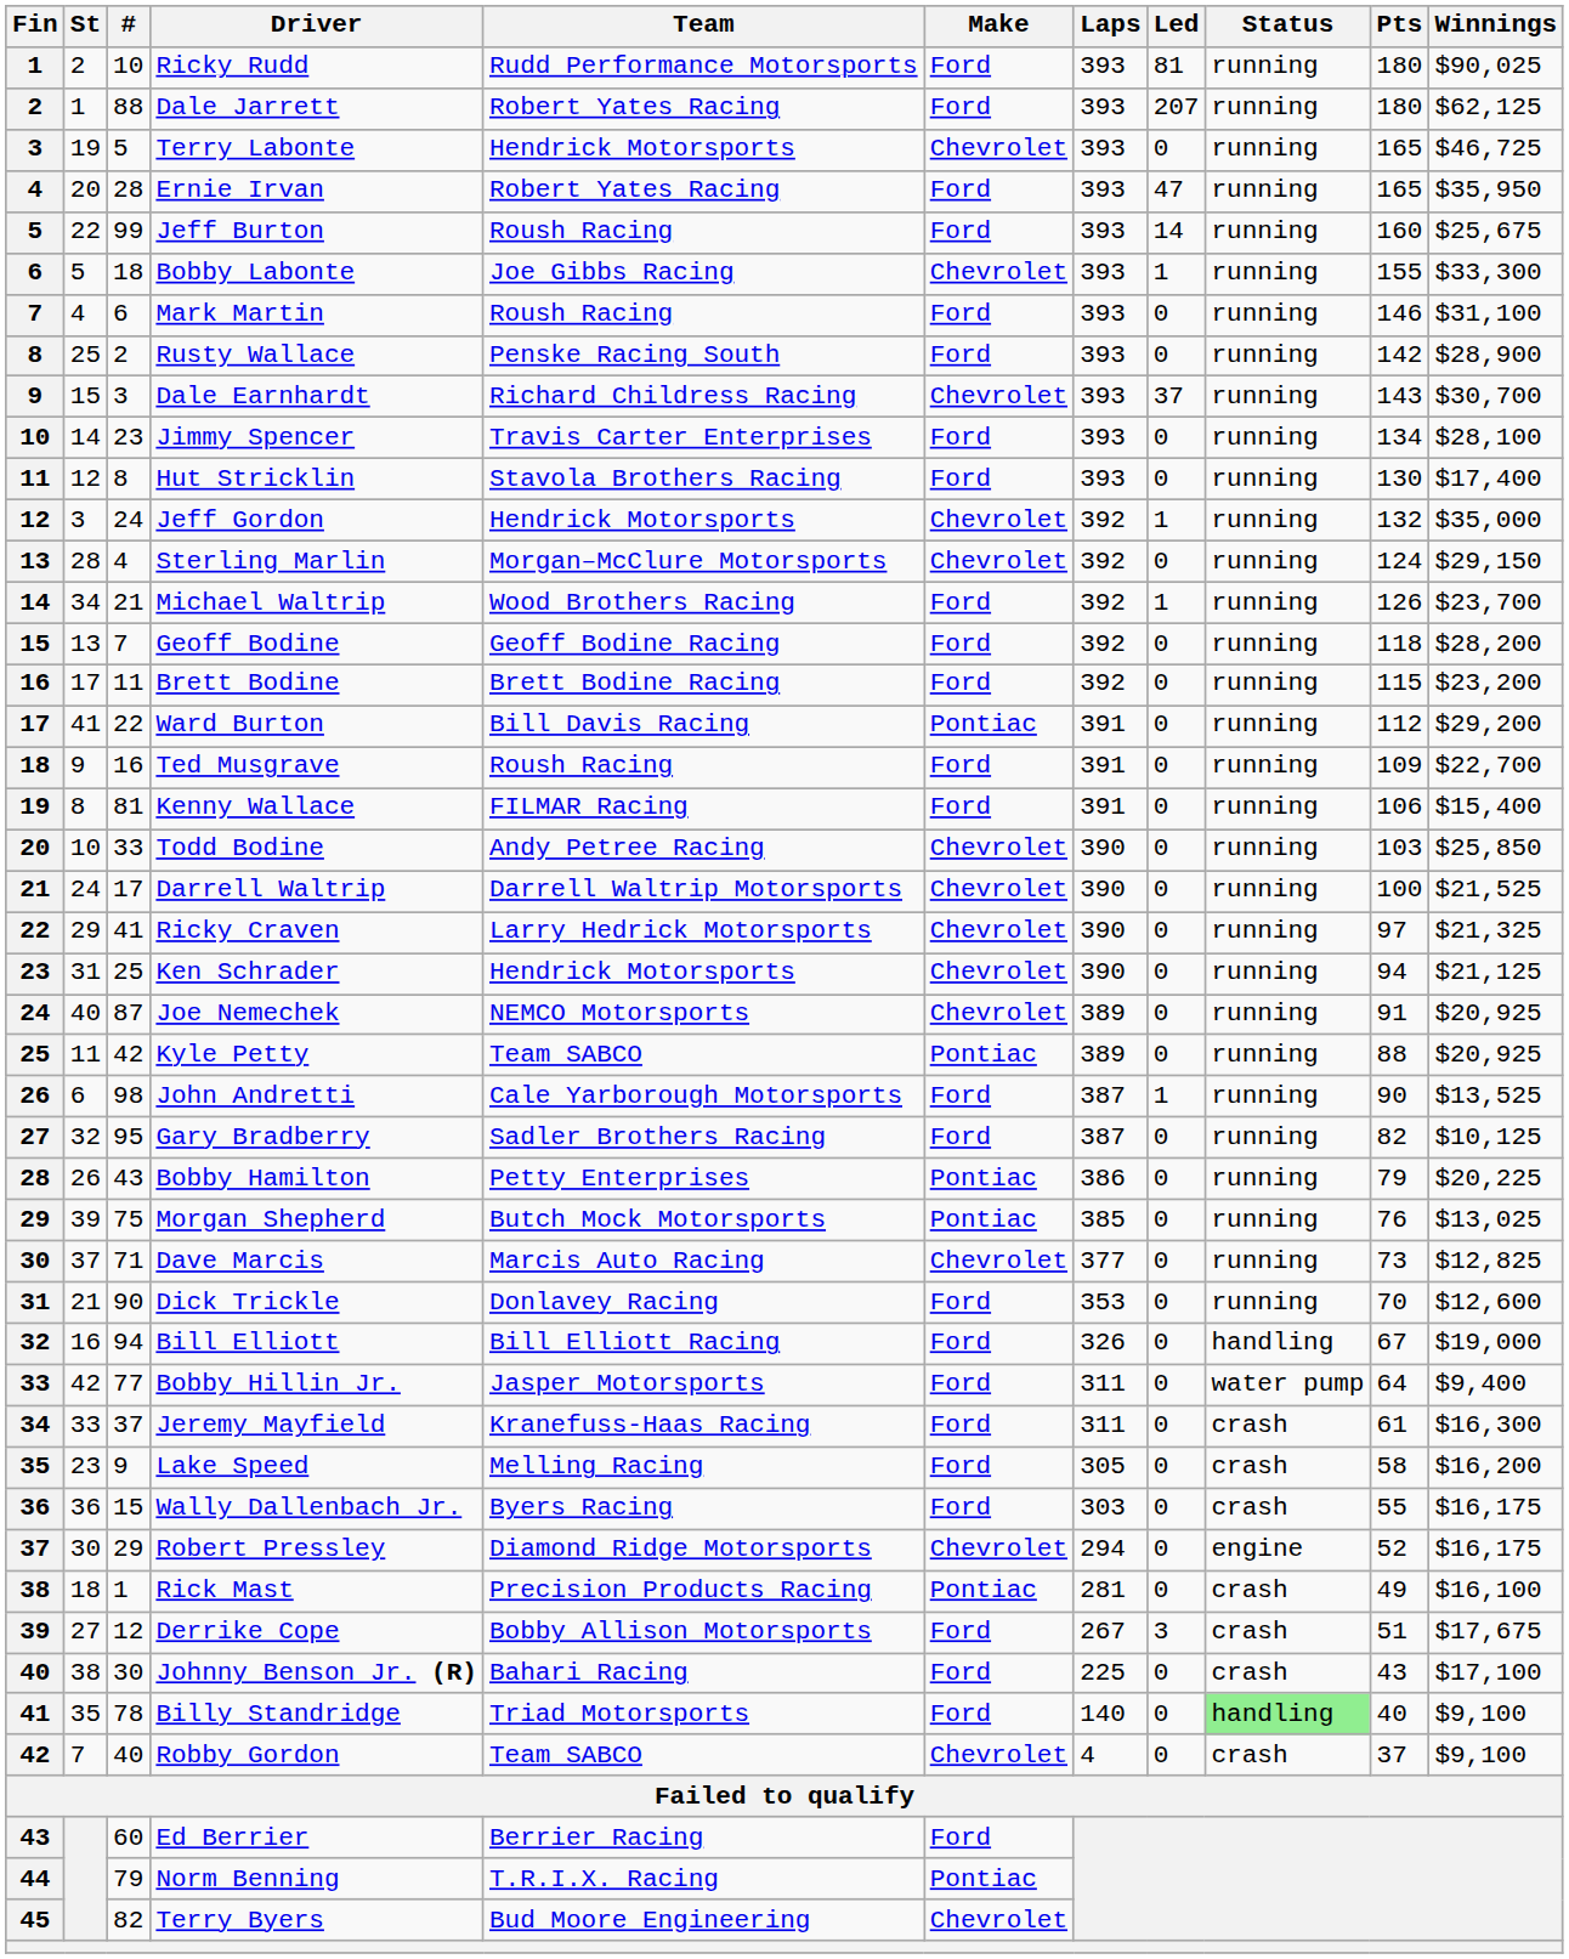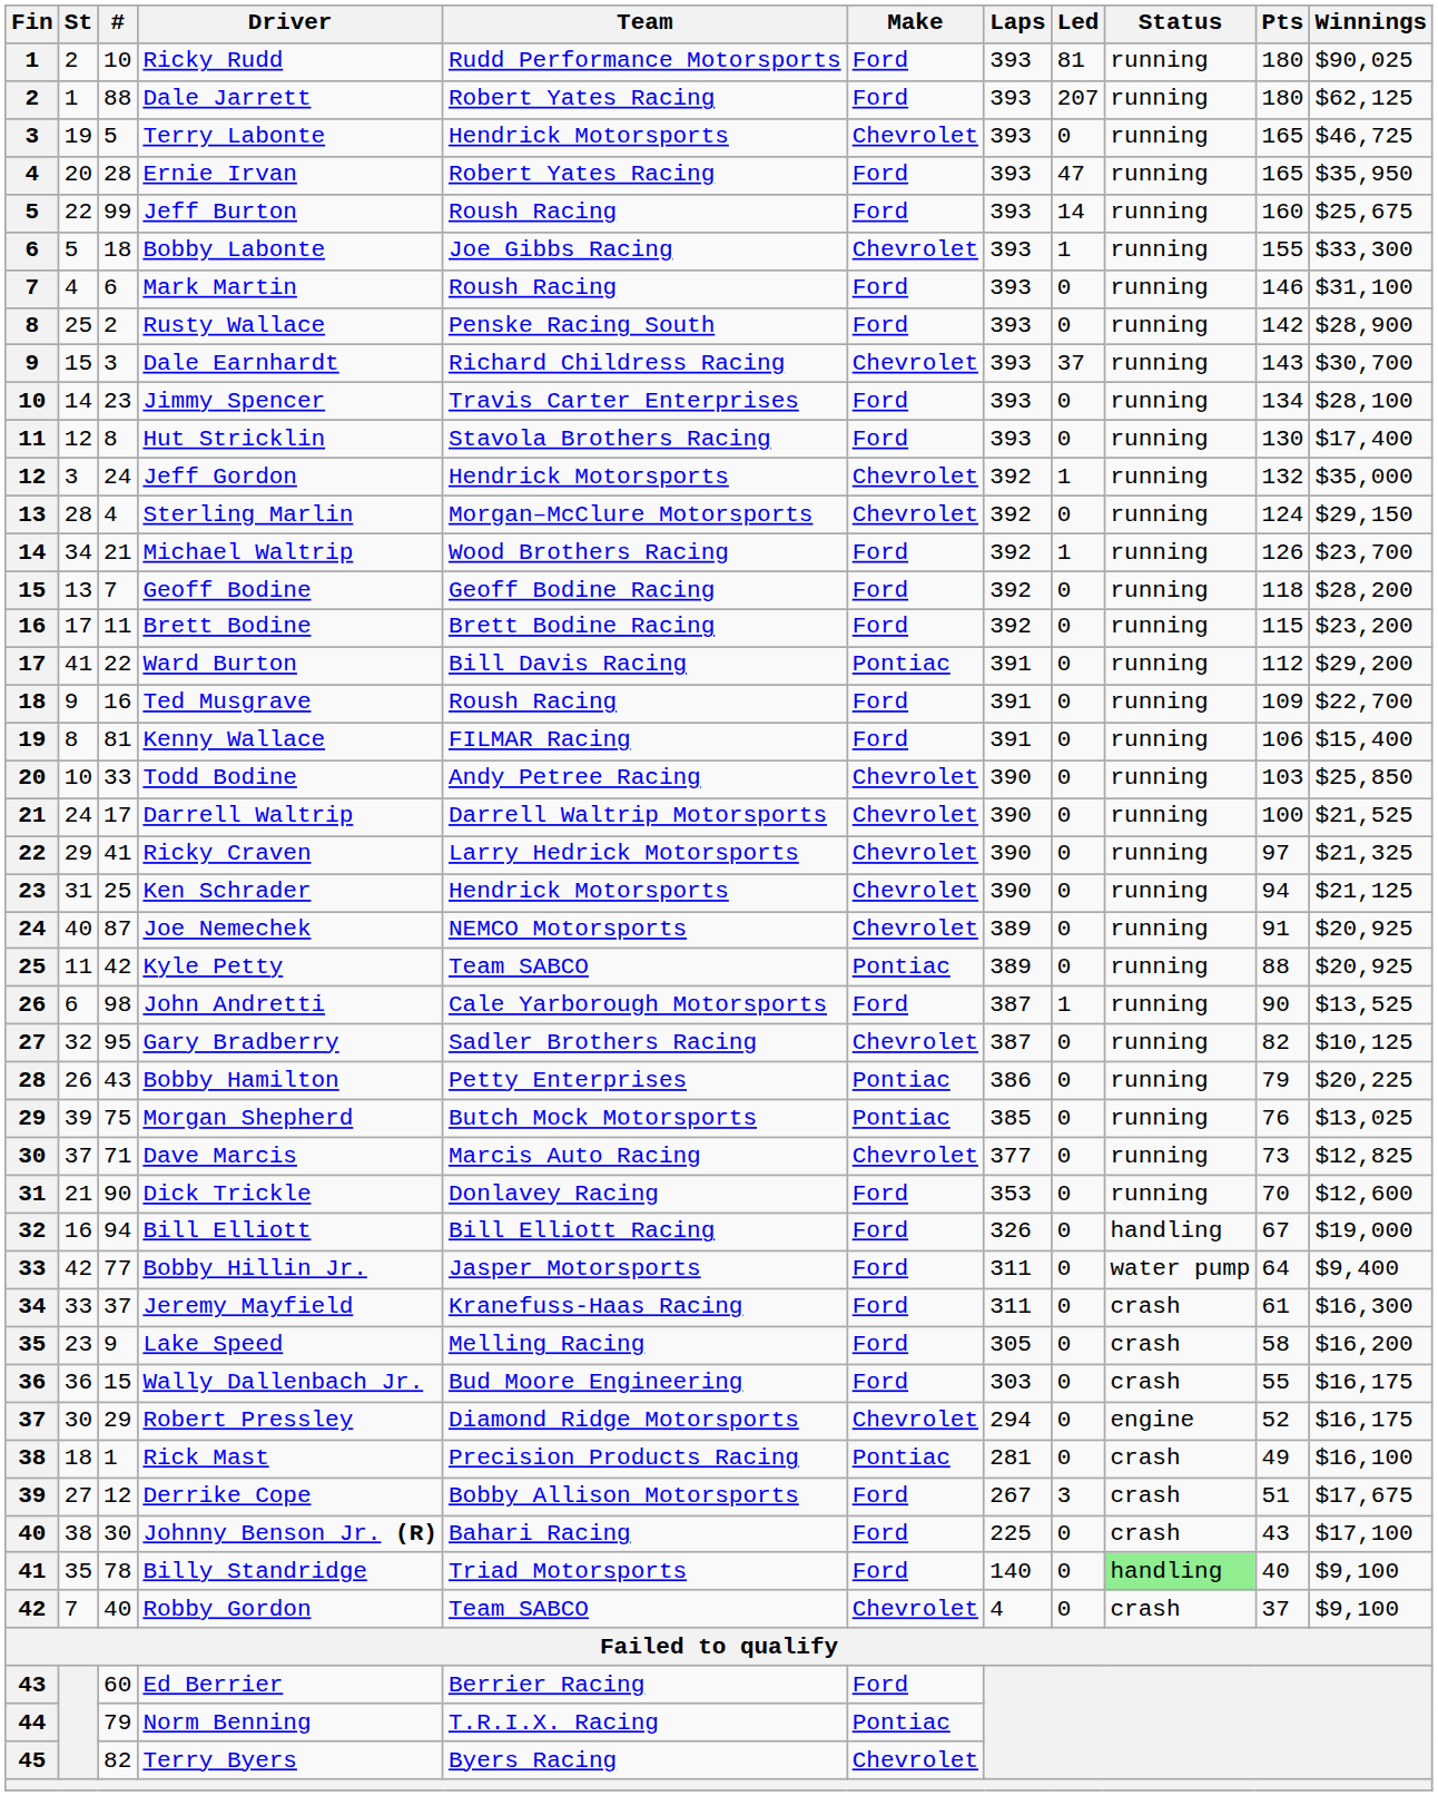Gary Bradberry | Make: Ford -> Chevrolet
Wally Dallenbach Jr. | Team: Byers Racing -> Bud Moore Engineering
Terry Byers | Team: Bud Moore Engineering -> Byers Racing
